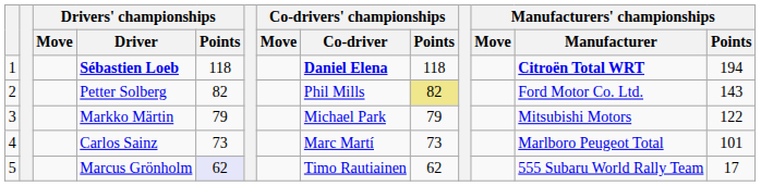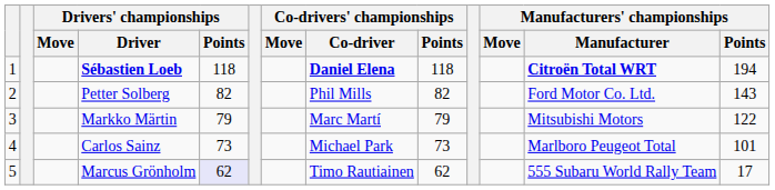Petter Solberg | Co-drivers' championships / Points: khaki background -> no background
Markko Märtin | Co-drivers' championships / Co-driver: Michael Park -> Marc Martí
Carlos Sainz | Co-drivers' championships / Co-driver: Marc Martí -> Michael Park
